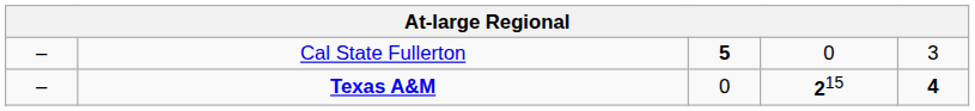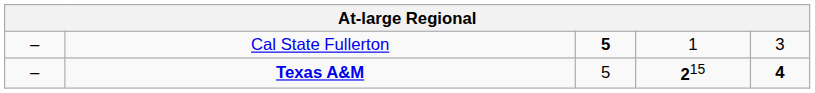Cal State Fullerton | column 4: 0 -> 1
Texas A&M | column 3: 0 -> 5
